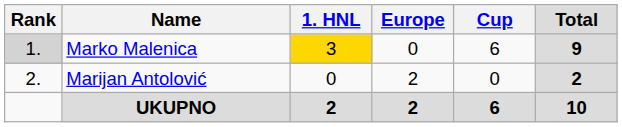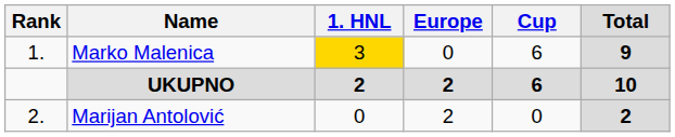Marko Malenica | Rank: lightgrey background -> no background
rows swapped: Marijan Antolović <-> UKUPNO
